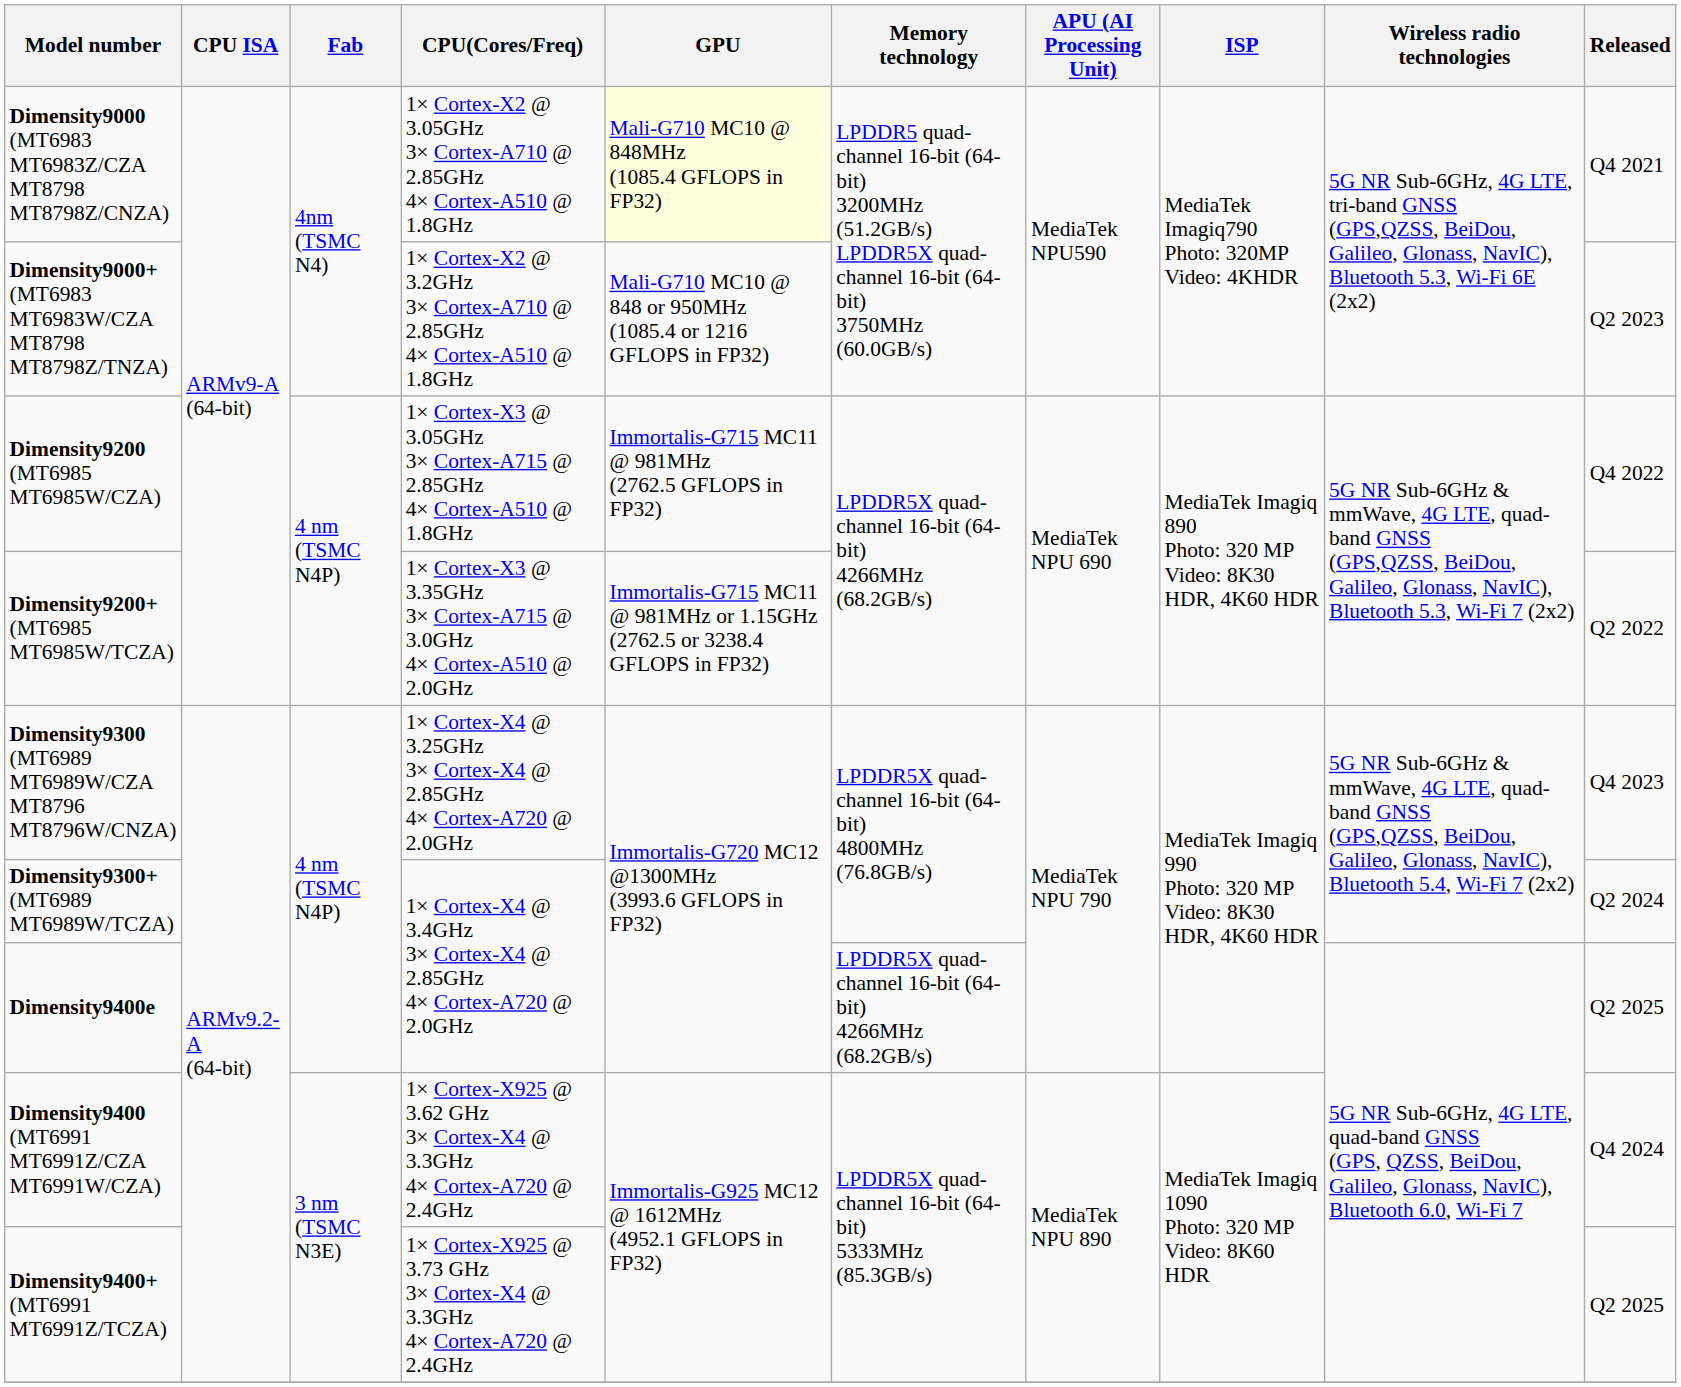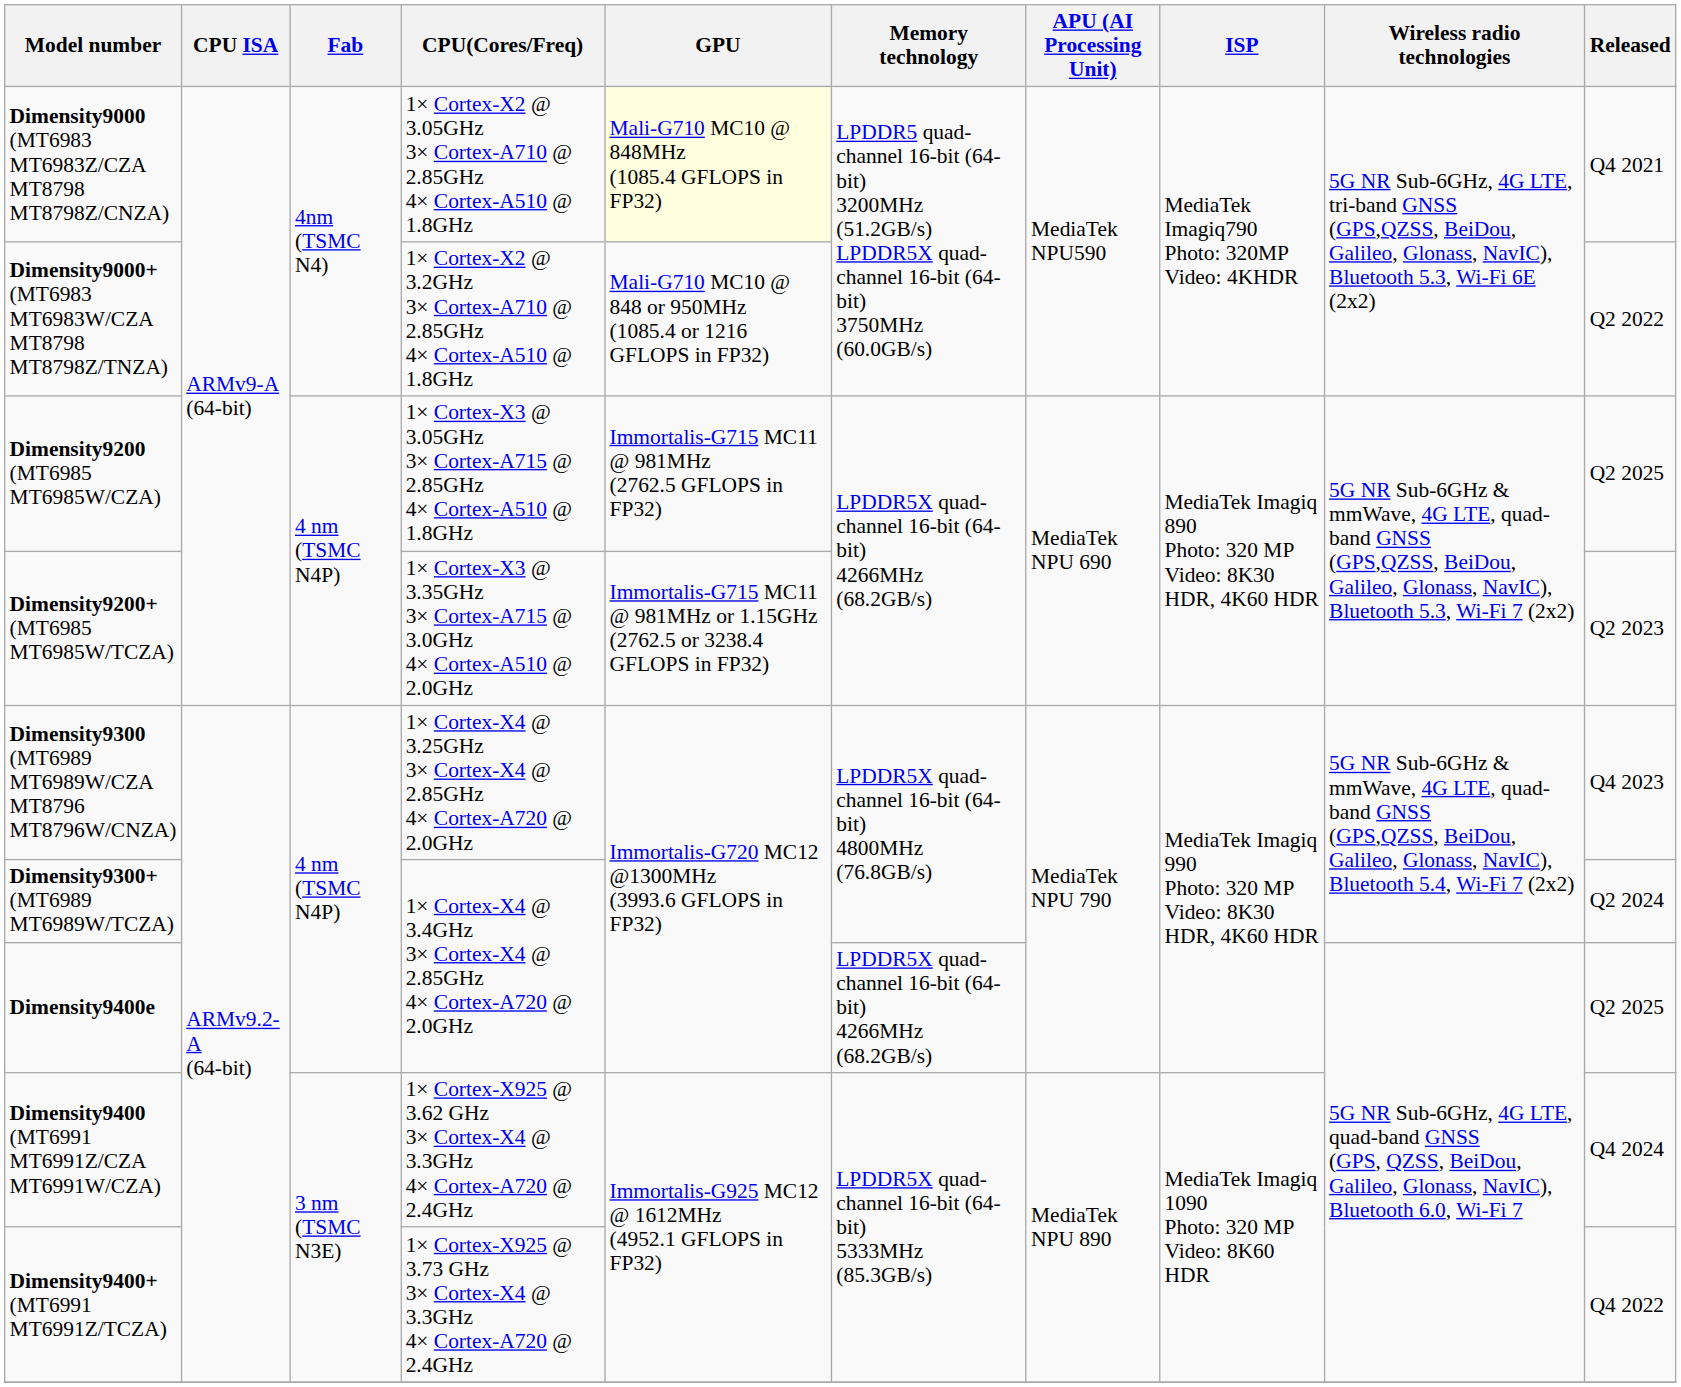Dimensity9000+ (MT6983 MT6983W/CZA MT8798 MT8798Z/TNZA) | Released: Q2 2023 -> Q2 2022
Dimensity9200 (MT6985 MT6985W/CZA) | Released: Q4 2022 -> Q2 2025
Dimensity9200+ (MT6985 MT6985W/TCZA) | Released: Q2 2022 -> Q2 2023
Dimensity9400+ (MT6991 MT6991Z/TCZA) | Released: Q2 2025 -> Q4 2022
